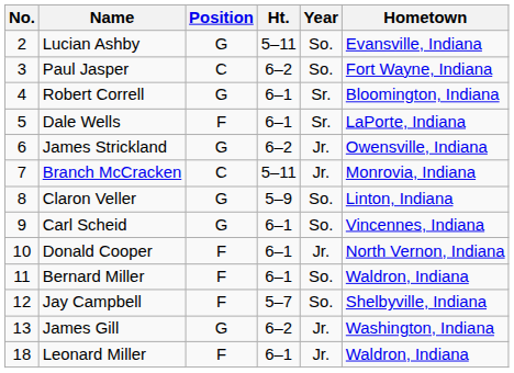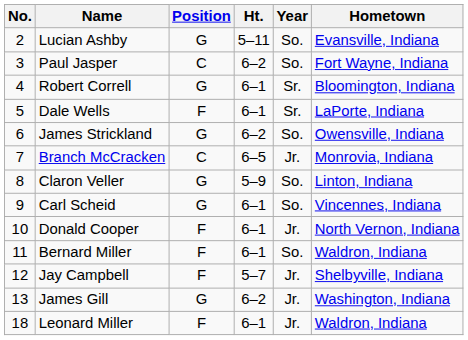James Strickland | Year: Jr. -> So.
Branch McCracken | Ht.: 5–11 -> 6–5
Jay Campbell | Year: So. -> Jr.
